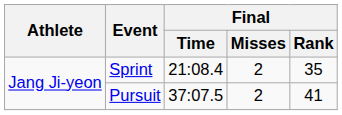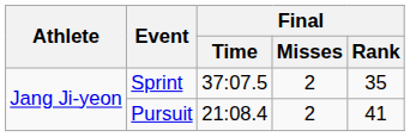Sprint | Final / Time: 21:08.4 -> 37:07.5
Pursuit | Final / Time: 37:07.5 -> 21:08.4
